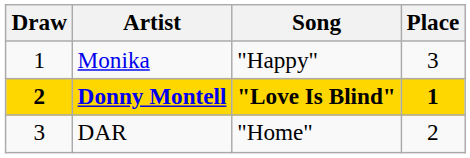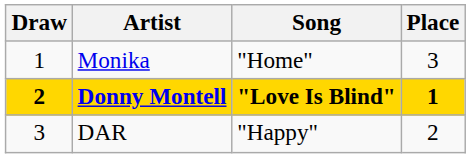Monika | Song: "Happy" -> "Home"
DAR | Song: "Home" -> "Happy"
